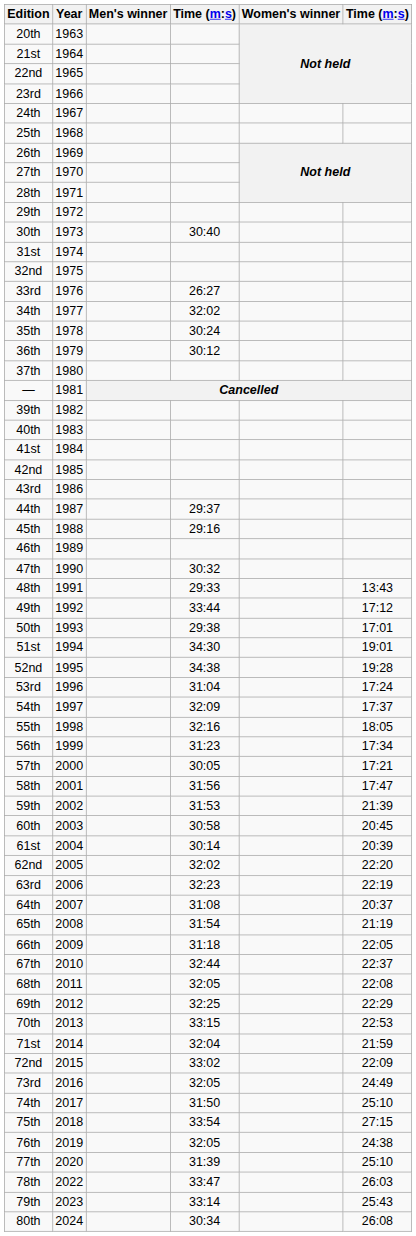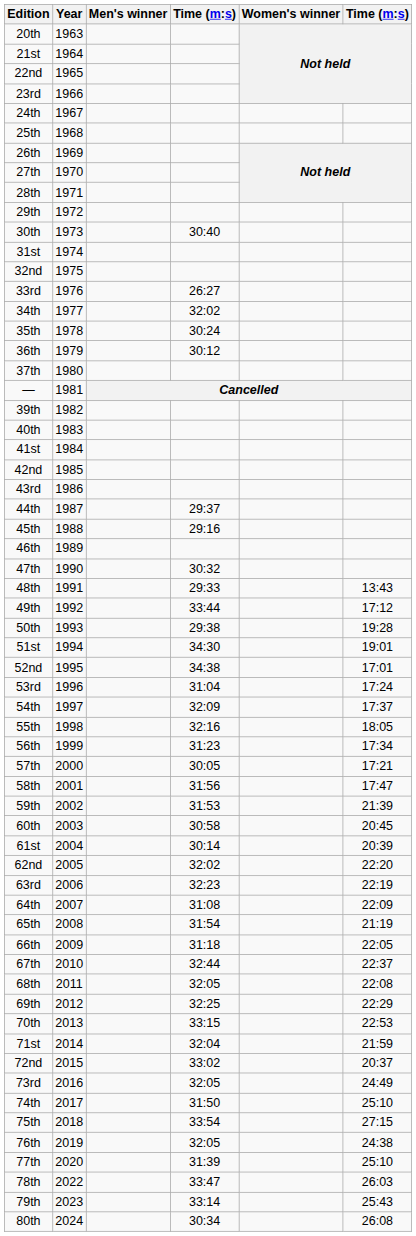50th | column 6: 17:01 -> 19:28
52nd | column 6: 19:28 -> 17:01
64th | column 6: 20:37 -> 22:09
72nd | column 6: 22:09 -> 20:37
